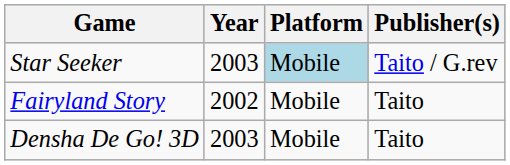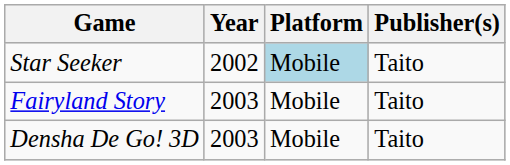Star Seeker | Year: 2003 -> 2002
Star Seeker | Publisher(s): Taito / G.rev -> Taito
Fairyland Story | Year: 2002 -> 2003
